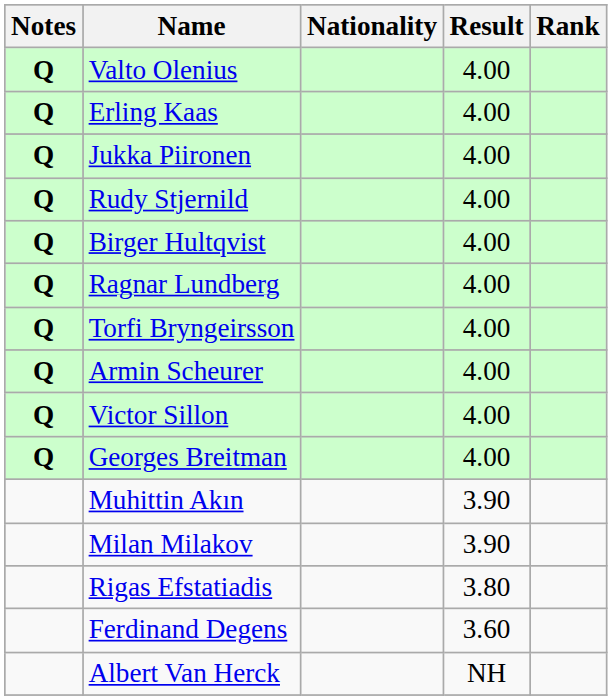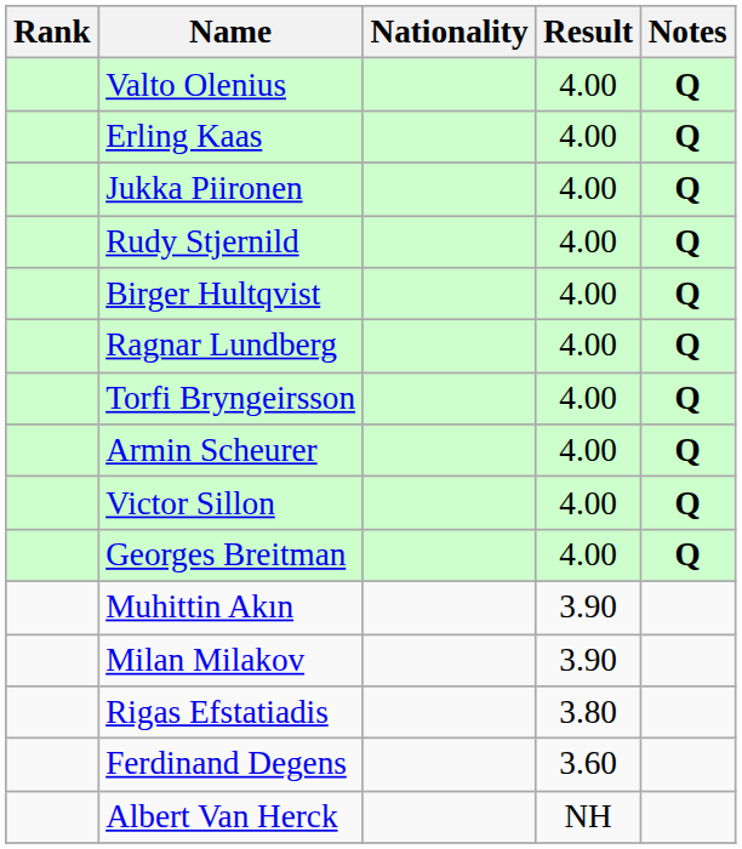columns swapped: Rank <-> Notes
